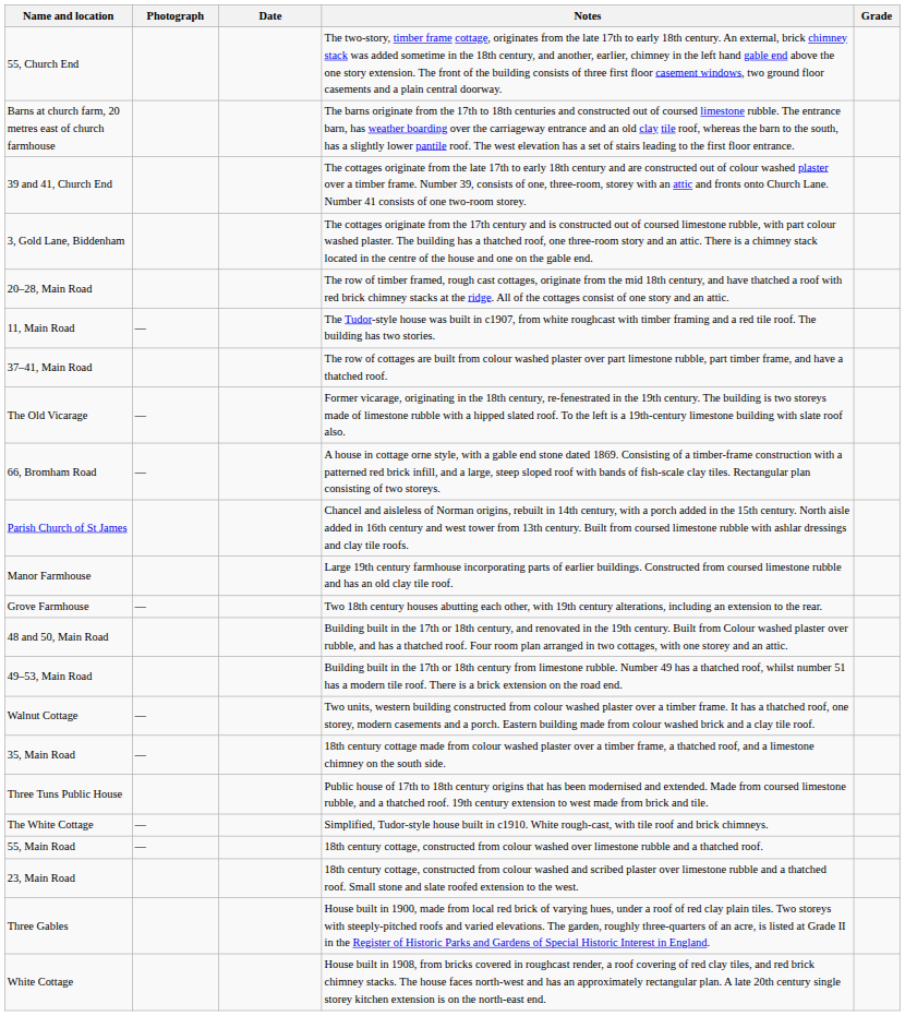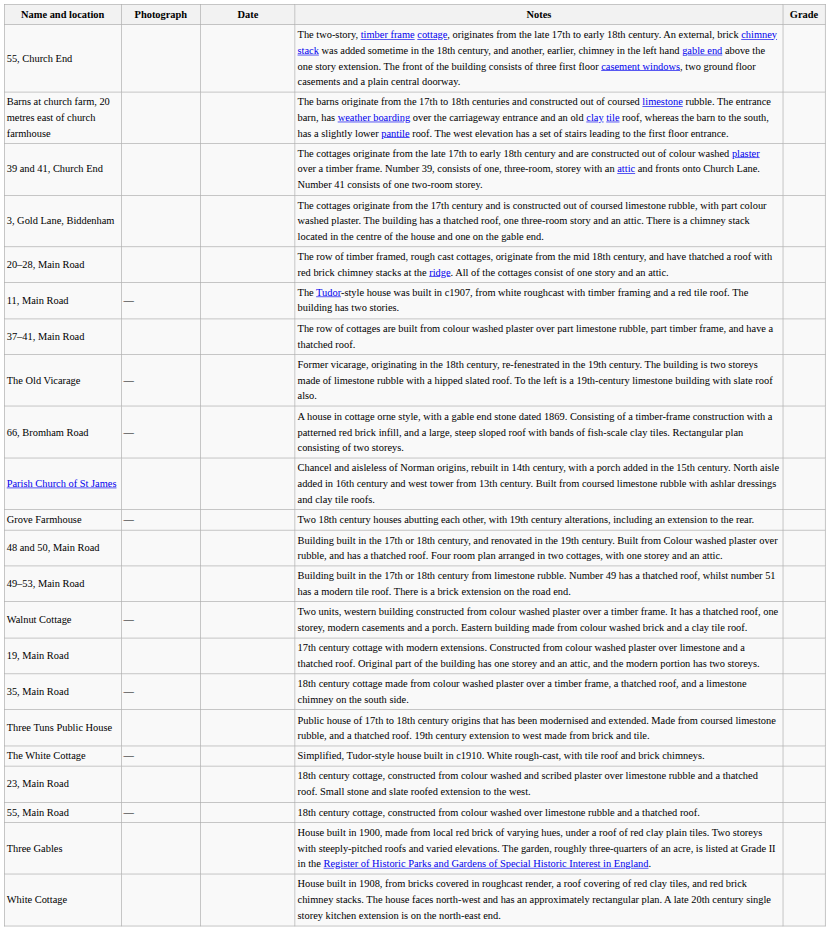- row: Manor Farmhouse | Large 19th century farmhouse incorporating parts of earlier buildings. Constructed from coursed limestone rubble and has an old clay tile roof.
+ row: 19, Main Road | 17th century cottage with modern extensions. Constructed from colour washed plaster over limestone and a thatched roof. Original part of the building has one storey and an attic, and the modern portion has two storeys.
rows swapped: 23, Main Road <-> 55, Main Road
